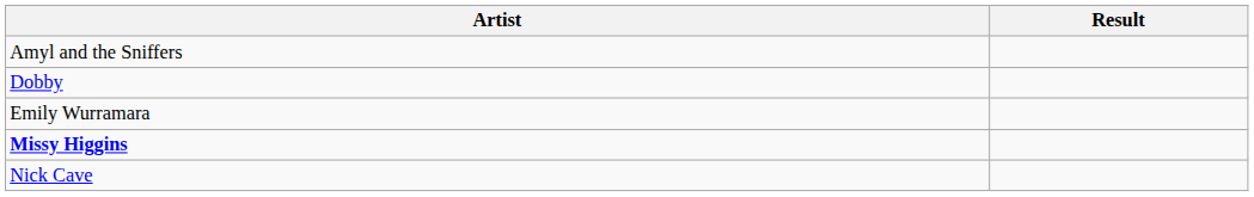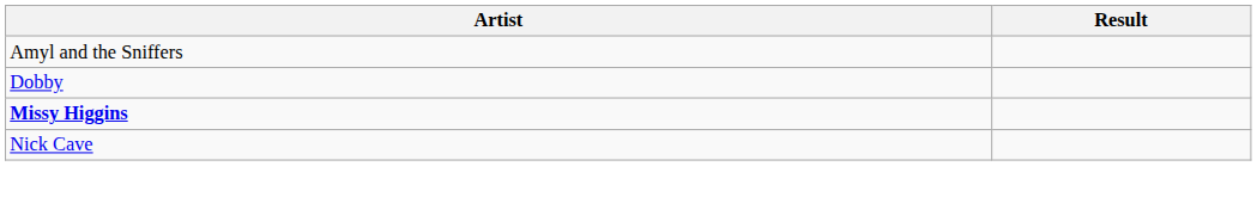- row: Emily Wurramara
